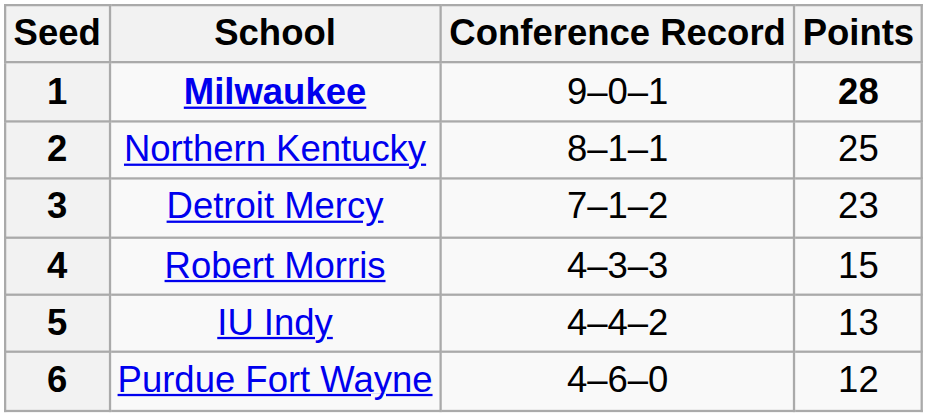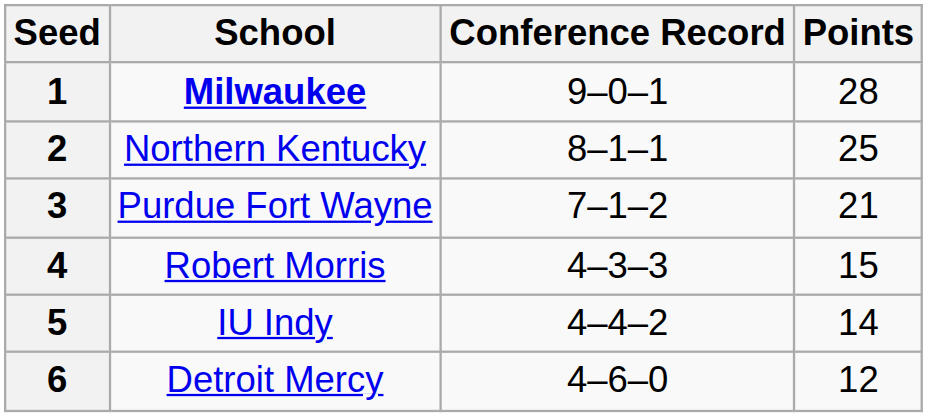1 | Points: bold -> normal
3 | School: Detroit Mercy -> Purdue Fort Wayne
3 | Points: 23 -> 21
5 | Points: 13 -> 14
6 | School: Purdue Fort Wayne -> Detroit Mercy
